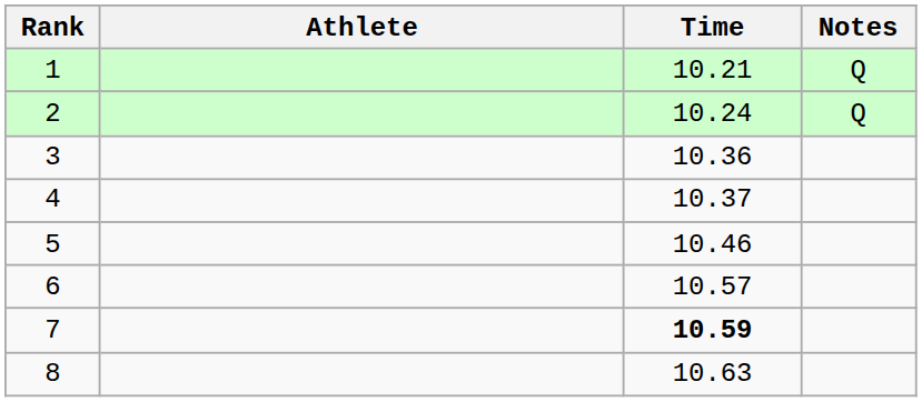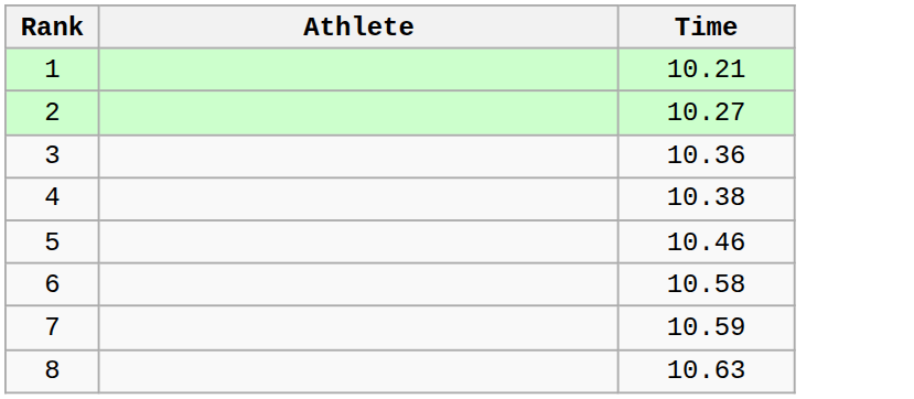- column: Notes | Q | Q
2 | Time: 10.24 -> 10.27
4 | Time: 10.37 -> 10.38
6 | Time: 10.57 -> 10.58
7 | Time: bold -> normal
